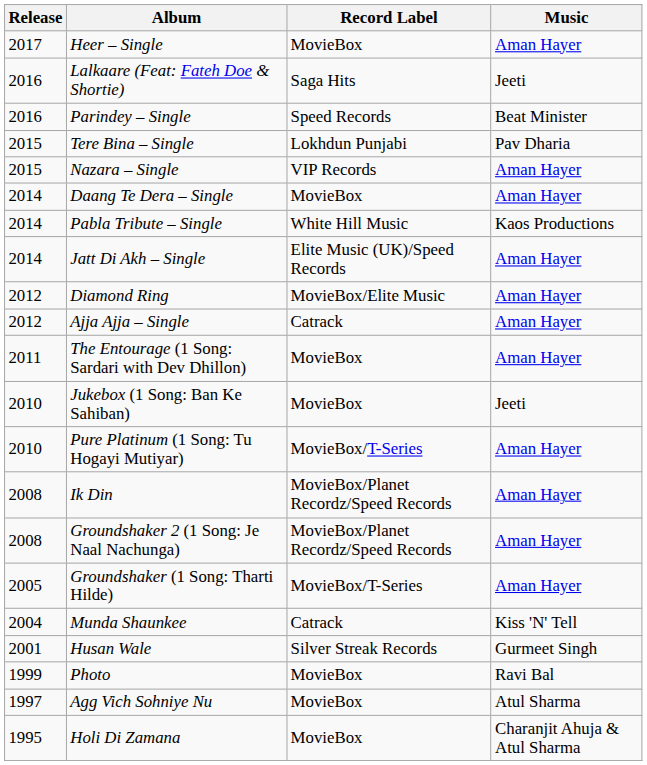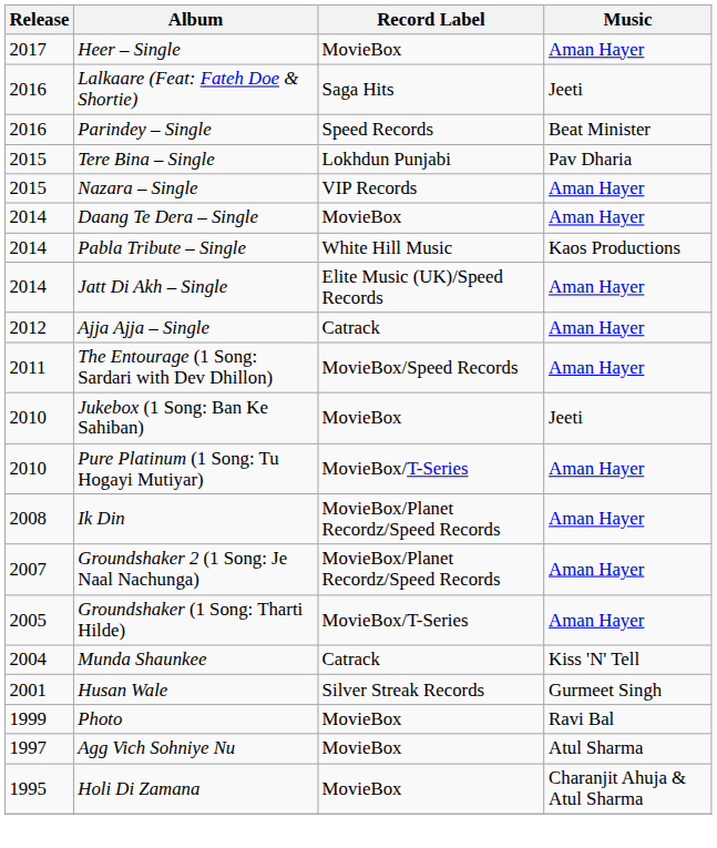- row: 2012 | Diamond Ring | MovieBox/Elite Music | Aman Hayer
The Entourage (1 Song: Sardari with Dev Dhillon) | Record Label: MovieBox -> MovieBox/Speed Records
Groundshaker 2 (1 Song: Je Naal Nachunga) | Release: 2008 -> 2007
